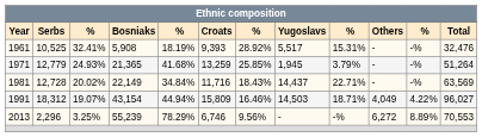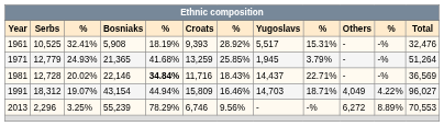1981 | column 4: 22,149 -> 22,146
1981 | column 5: normal -> bold
1981 | column 12: 63,569 -> 36,569
1991 | column 8: 14,503 -> 14,703
